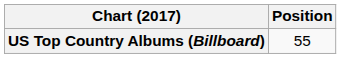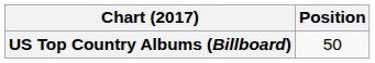US Top Country Albums (Billboard) | Position: 55 -> 50
